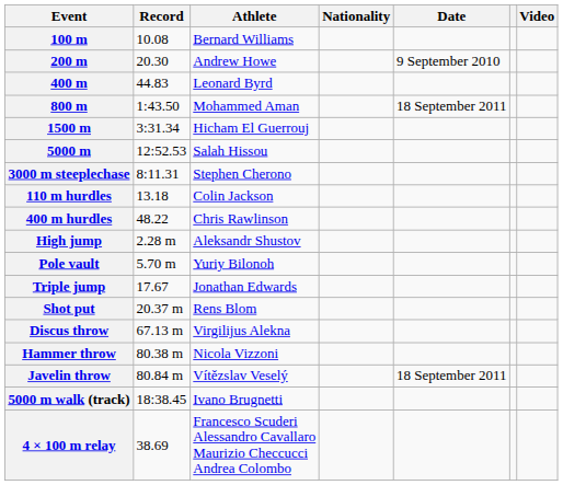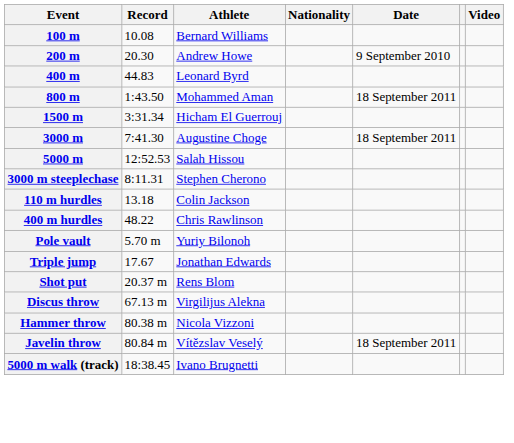+ row: 3000 m | 7:41.30 | Augustine Choge | 18 September 2011
- row: High jump | 2.28 m | Aleksandr Shustov
- row: 4 × 100 m relay | 38.69 | Francesco Scuderi Alessandro Cavallaro Maurizio Checcucci Andrea Colombo
